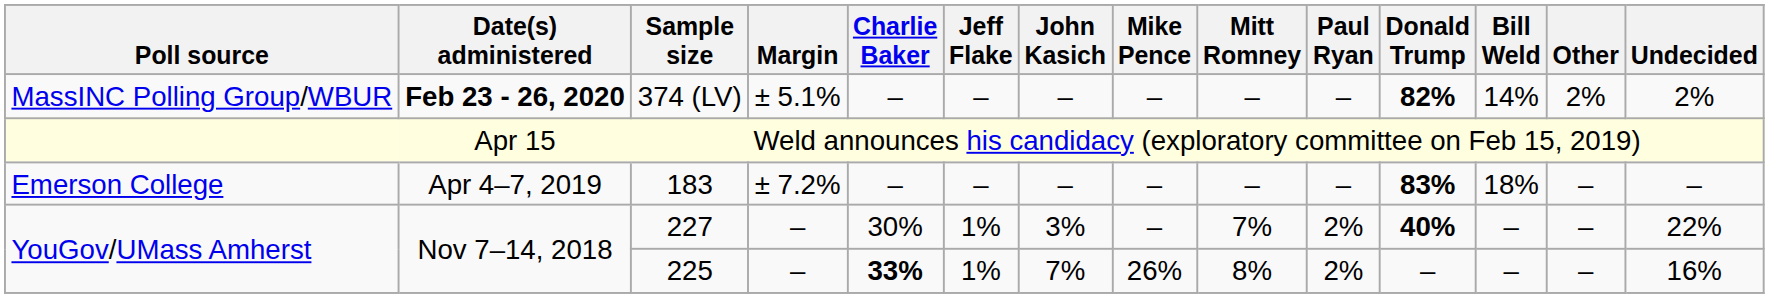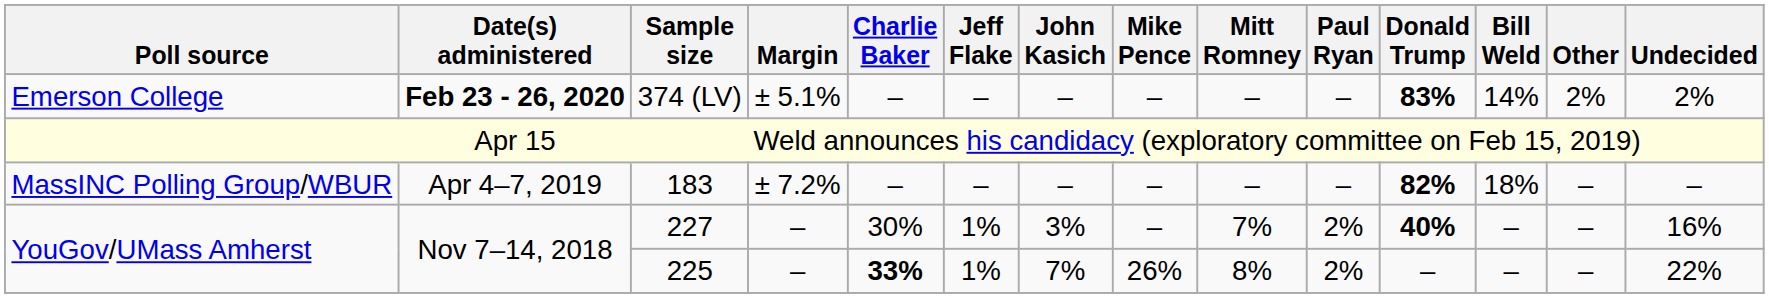374 (LV) | Poll source: MassINC Polling Group/WBUR -> Emerson College
374 (LV) | Donald Trump: 82% -> 83%
183 | Poll source: Emerson College -> MassINC Polling Group/WBUR
183 | Donald Trump: 83% -> 82%
227 | Undecided: 22% -> 16%
225 | Undecided: 16% -> 22%
